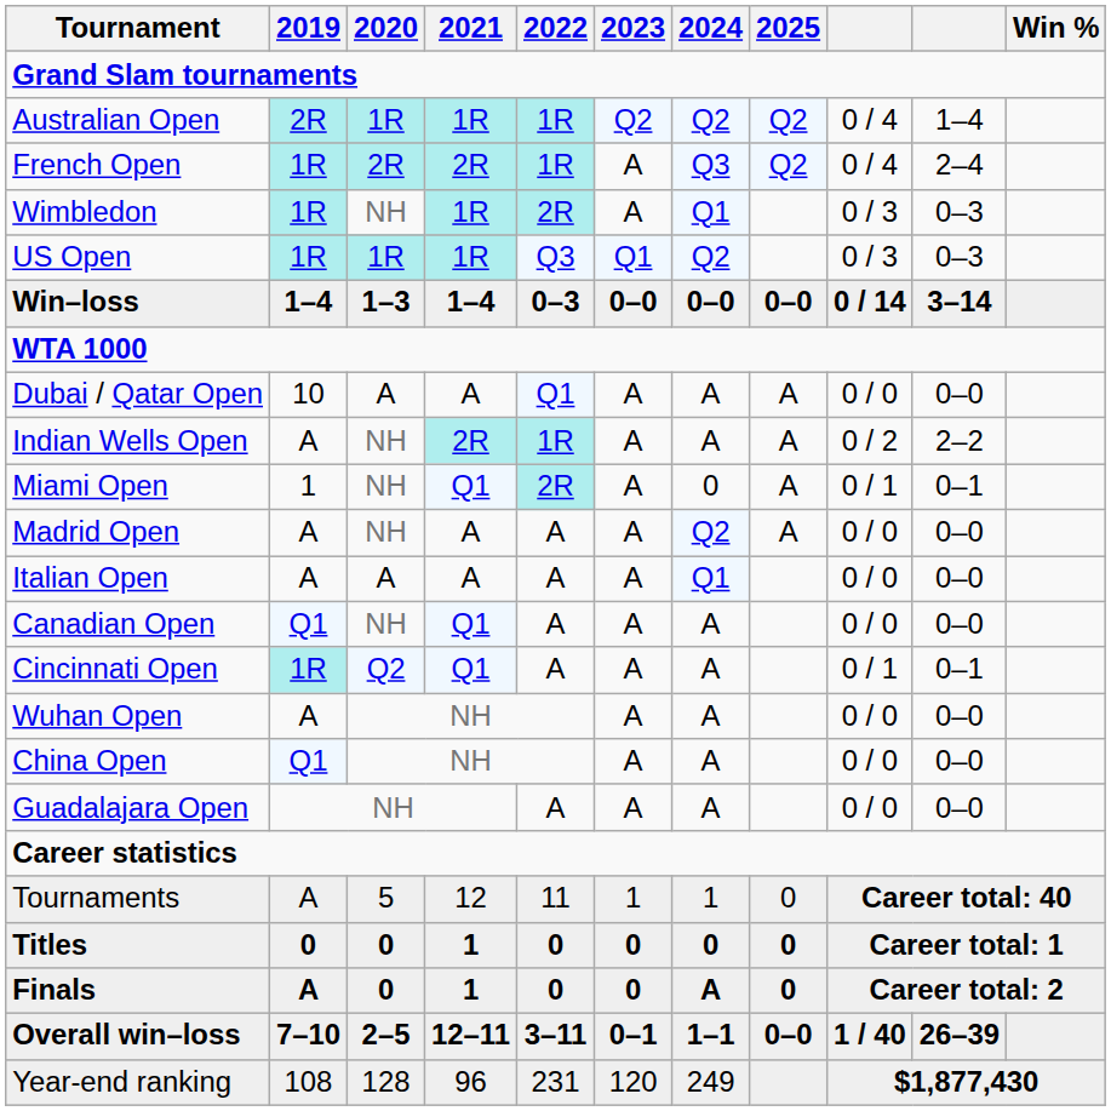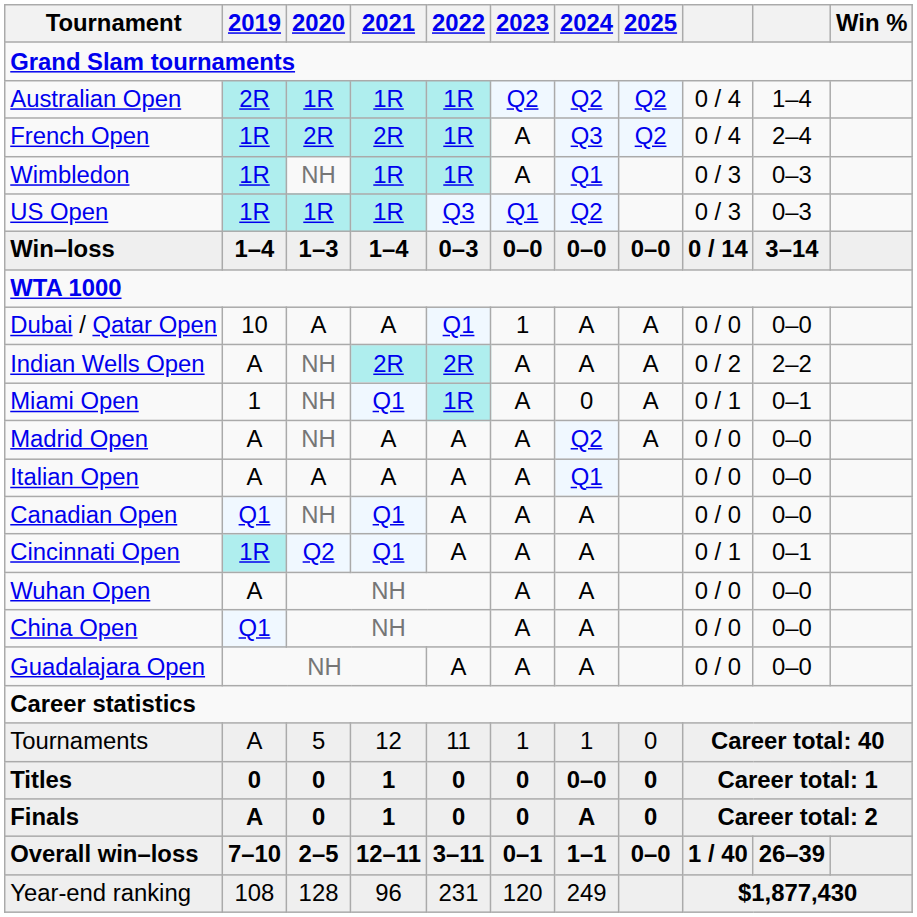Wimbledon | 2022: 2R -> 1R
Dubai / Qatar Open | 2023: A -> 1
Indian Wells Open | 2022: 1R -> 2R
Miami Open | 2022: 2R -> 1R
Titles | 2024: 0 -> 0–0
